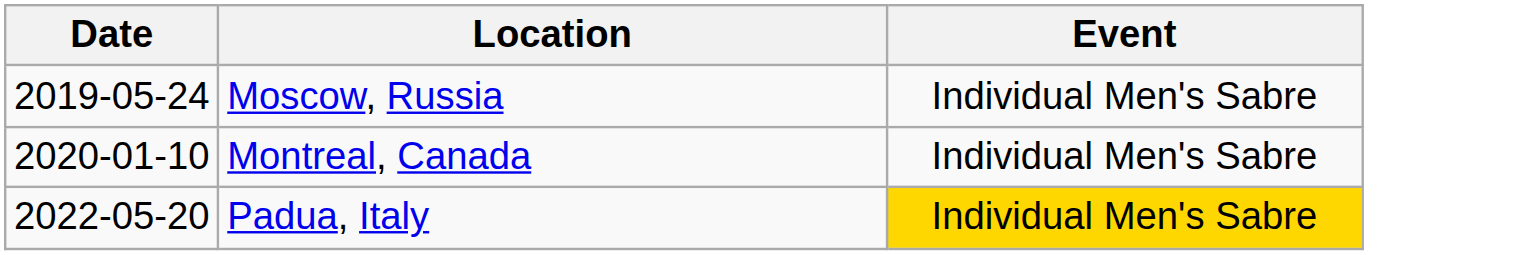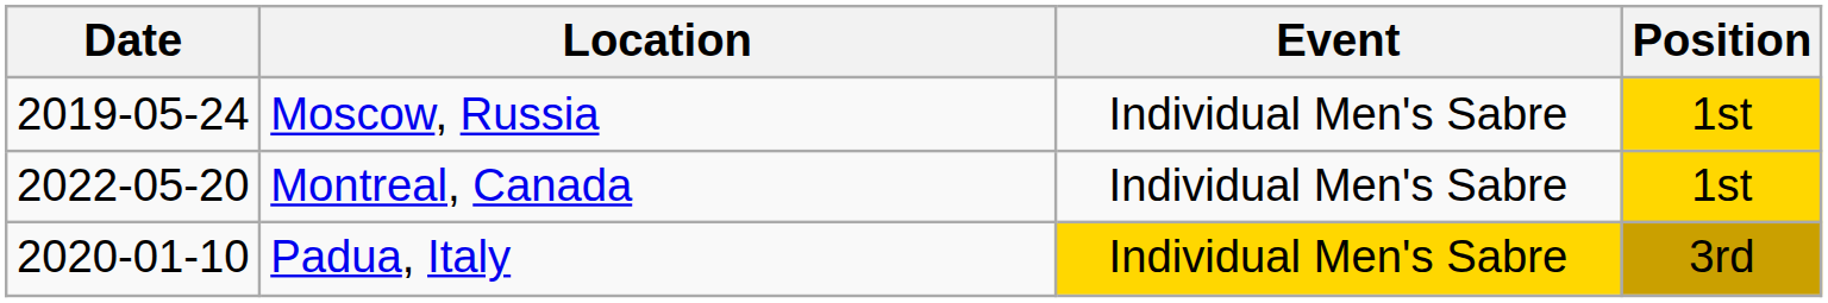+ column: Position | 1st | 1st | 3rd
Montreal, Canada | Date: 2020-01-10 -> 2022-05-20
Padua, Italy | Date: 2022-05-20 -> 2020-01-10
